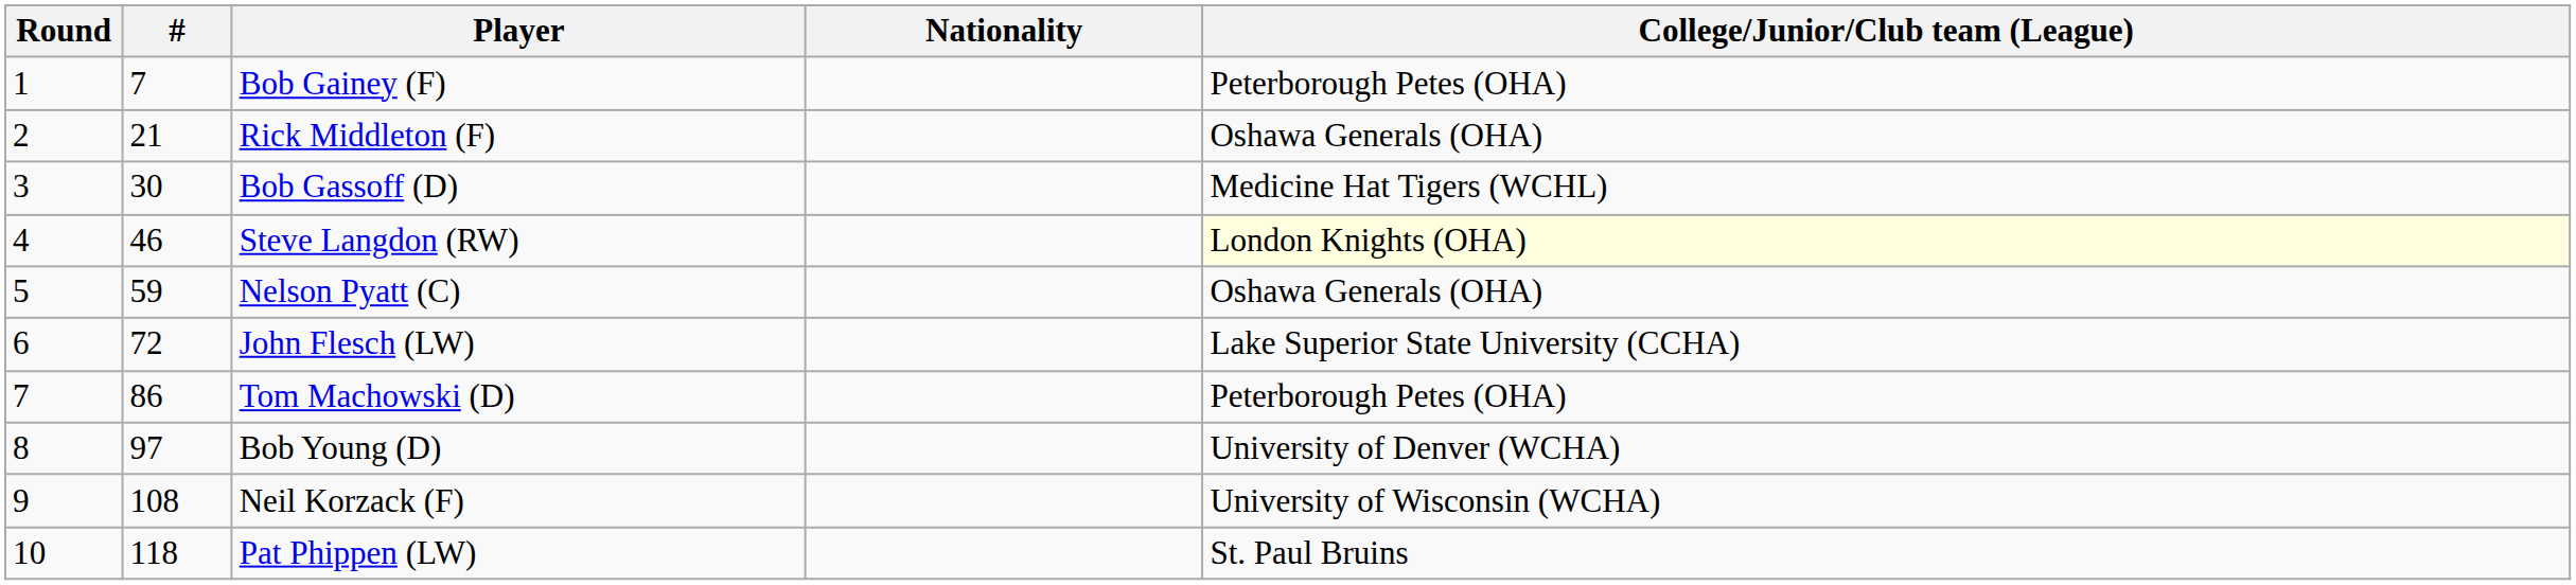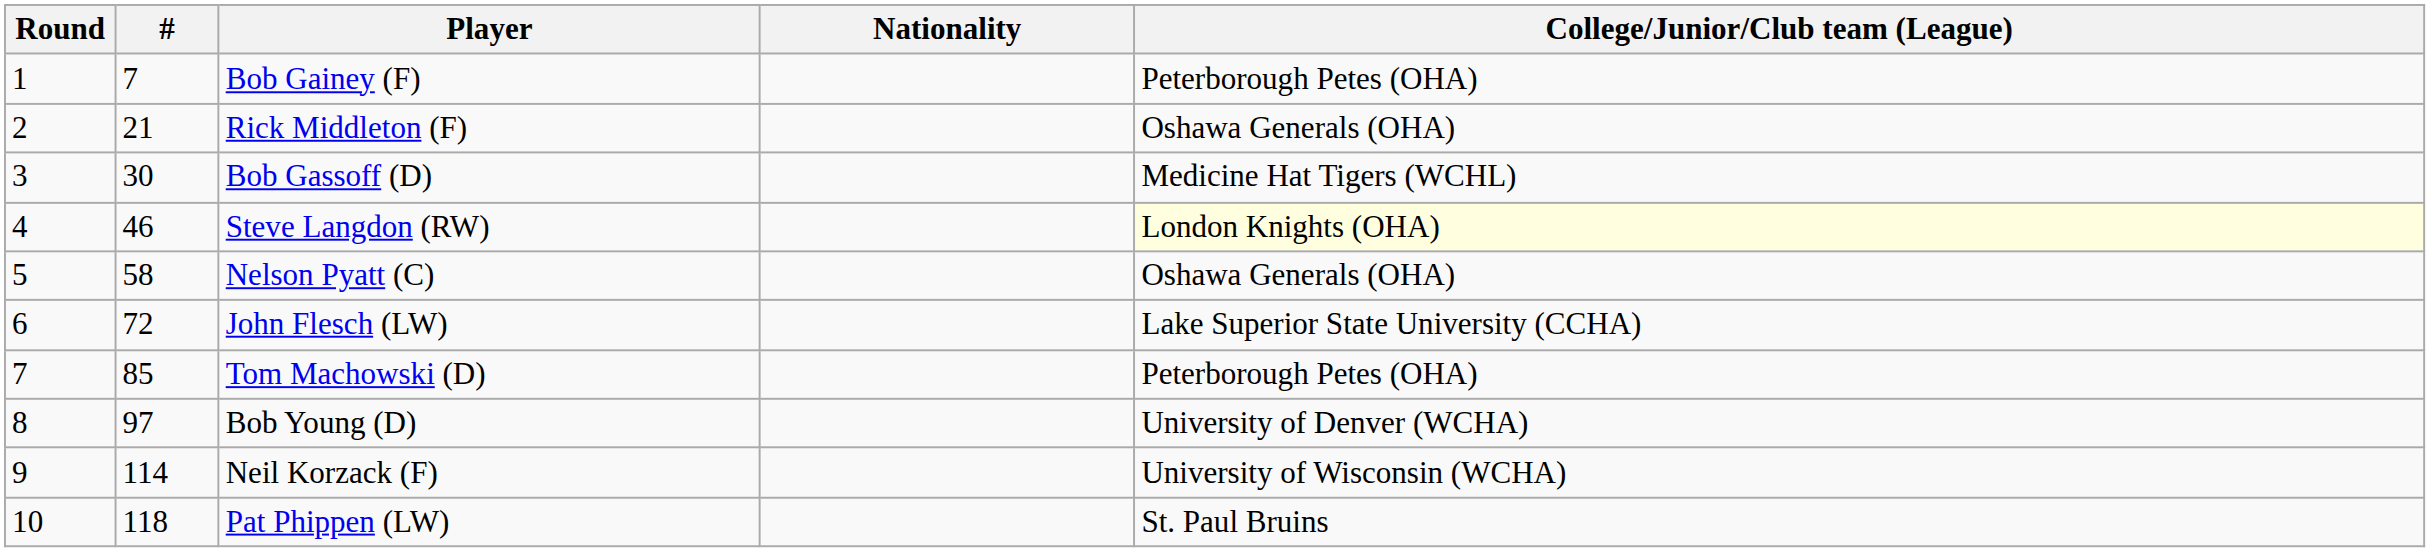Nelson Pyatt (C) | #: 59 -> 58
Tom Machowski (D) | #: 86 -> 85
Neil Korzack (F) | #: 108 -> 114
